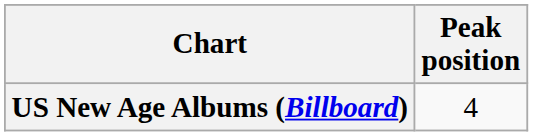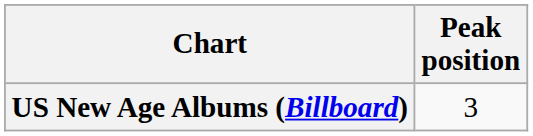US New Age Albums (Billboard) | Peak position: 4 -> 3
